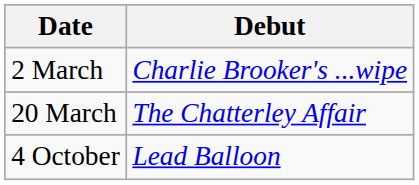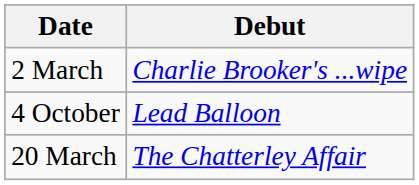rows swapped: 20 March <-> 4 October
